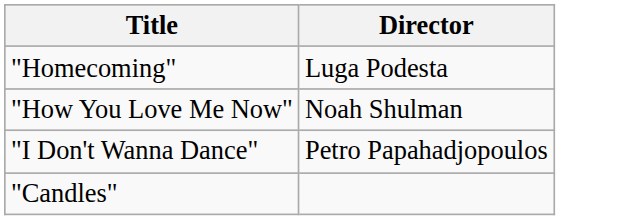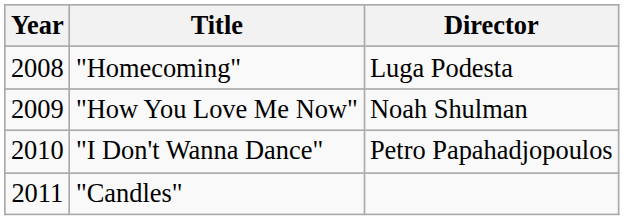+ column: Year | 2008 | 2009 | 2010 | 2011
